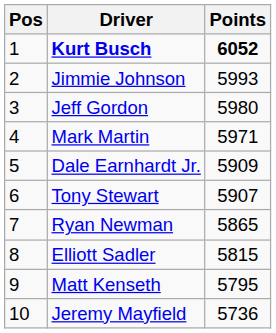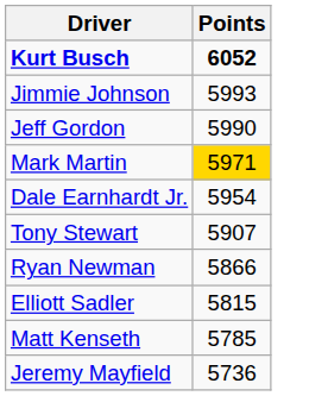- column: Pos | 1 | 2 | 3 | 4 | 5 | 6 | 7 | 8 | 9 | 10
Jeff Gordon | Points: 5980 -> 5990
Mark Martin | Points: no background -> gold background
Dale Earnhardt Jr. | Points: 5909 -> 5954
Ryan Newman | Points: 5865 -> 5866
Matt Kenseth | Points: 5795 -> 5785
